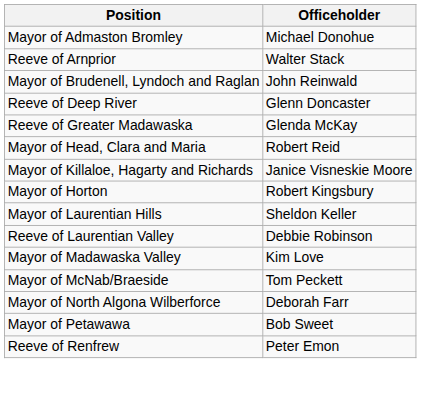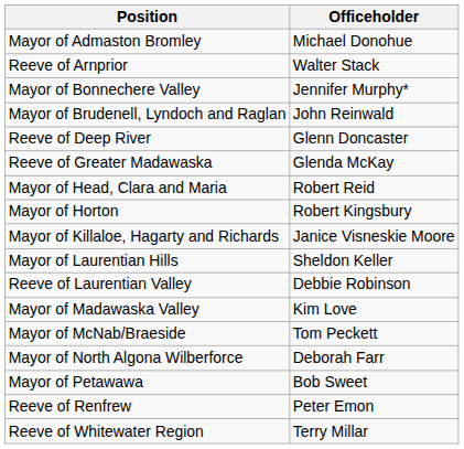+ row: Mayor of Bonnechere Valley | Jennifer Murphy*
rows swapped: Mayor of Horton <-> Mayor of Killaloe, Hagarty and Richards
+ row: Reeve of Whitewater Region | Terry Millar
